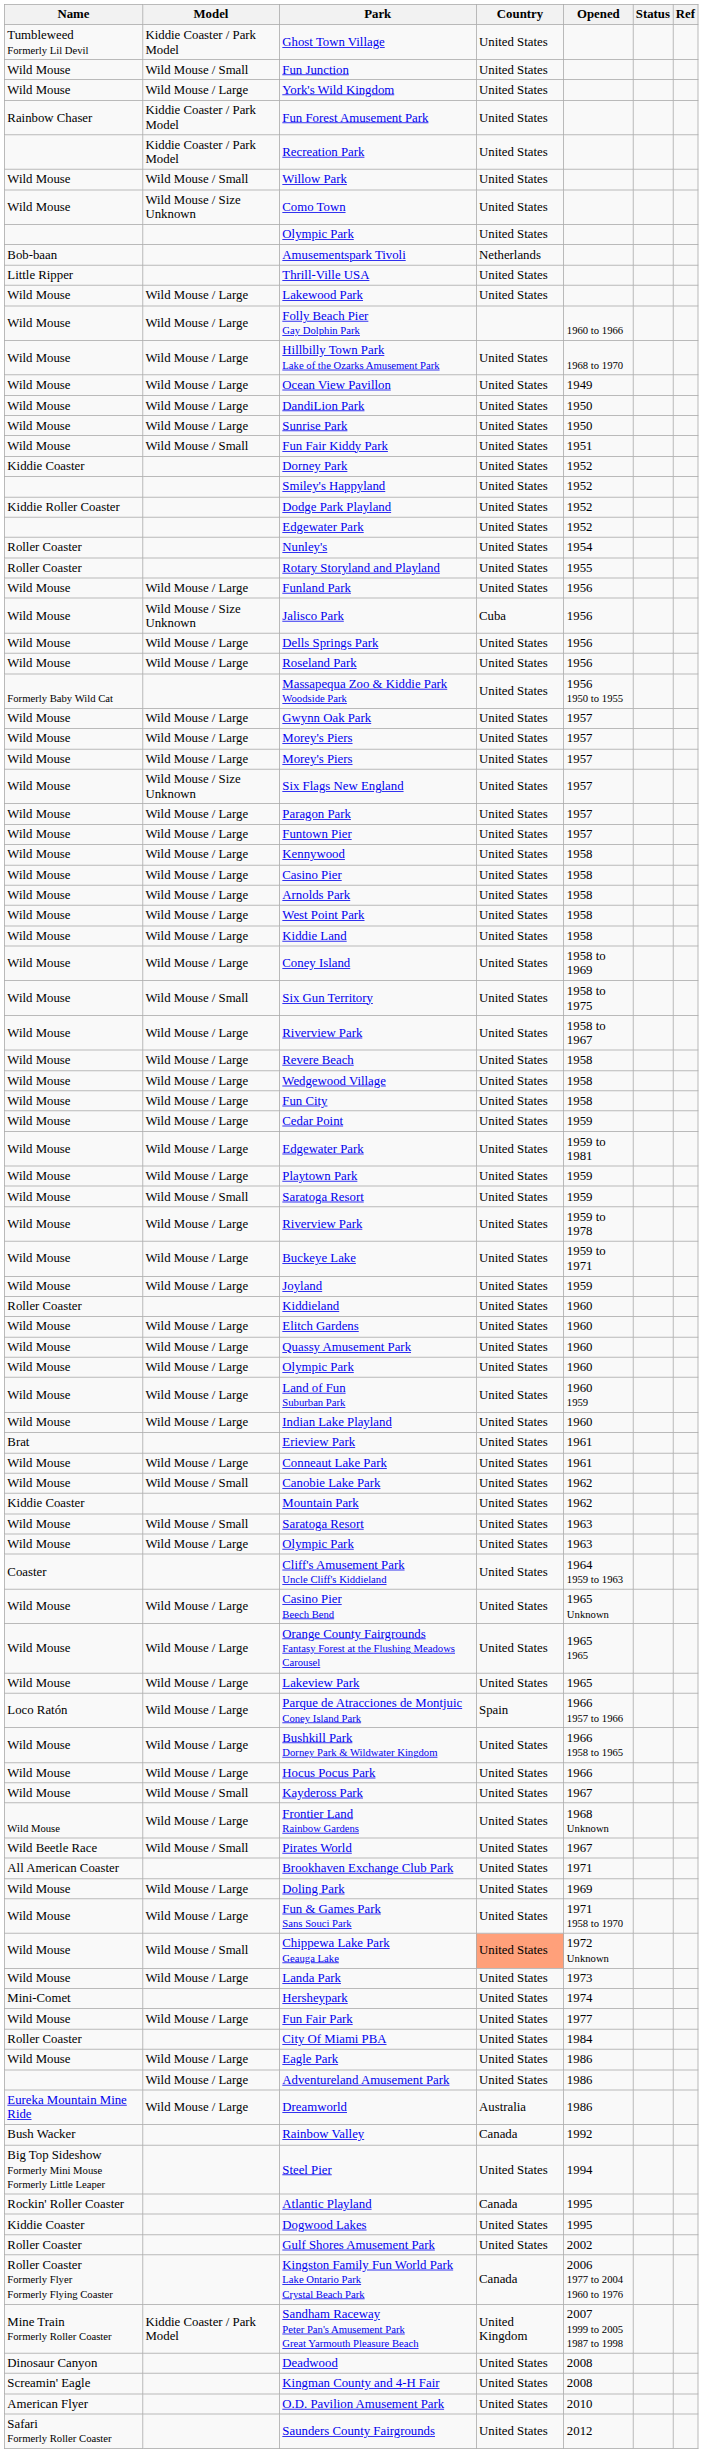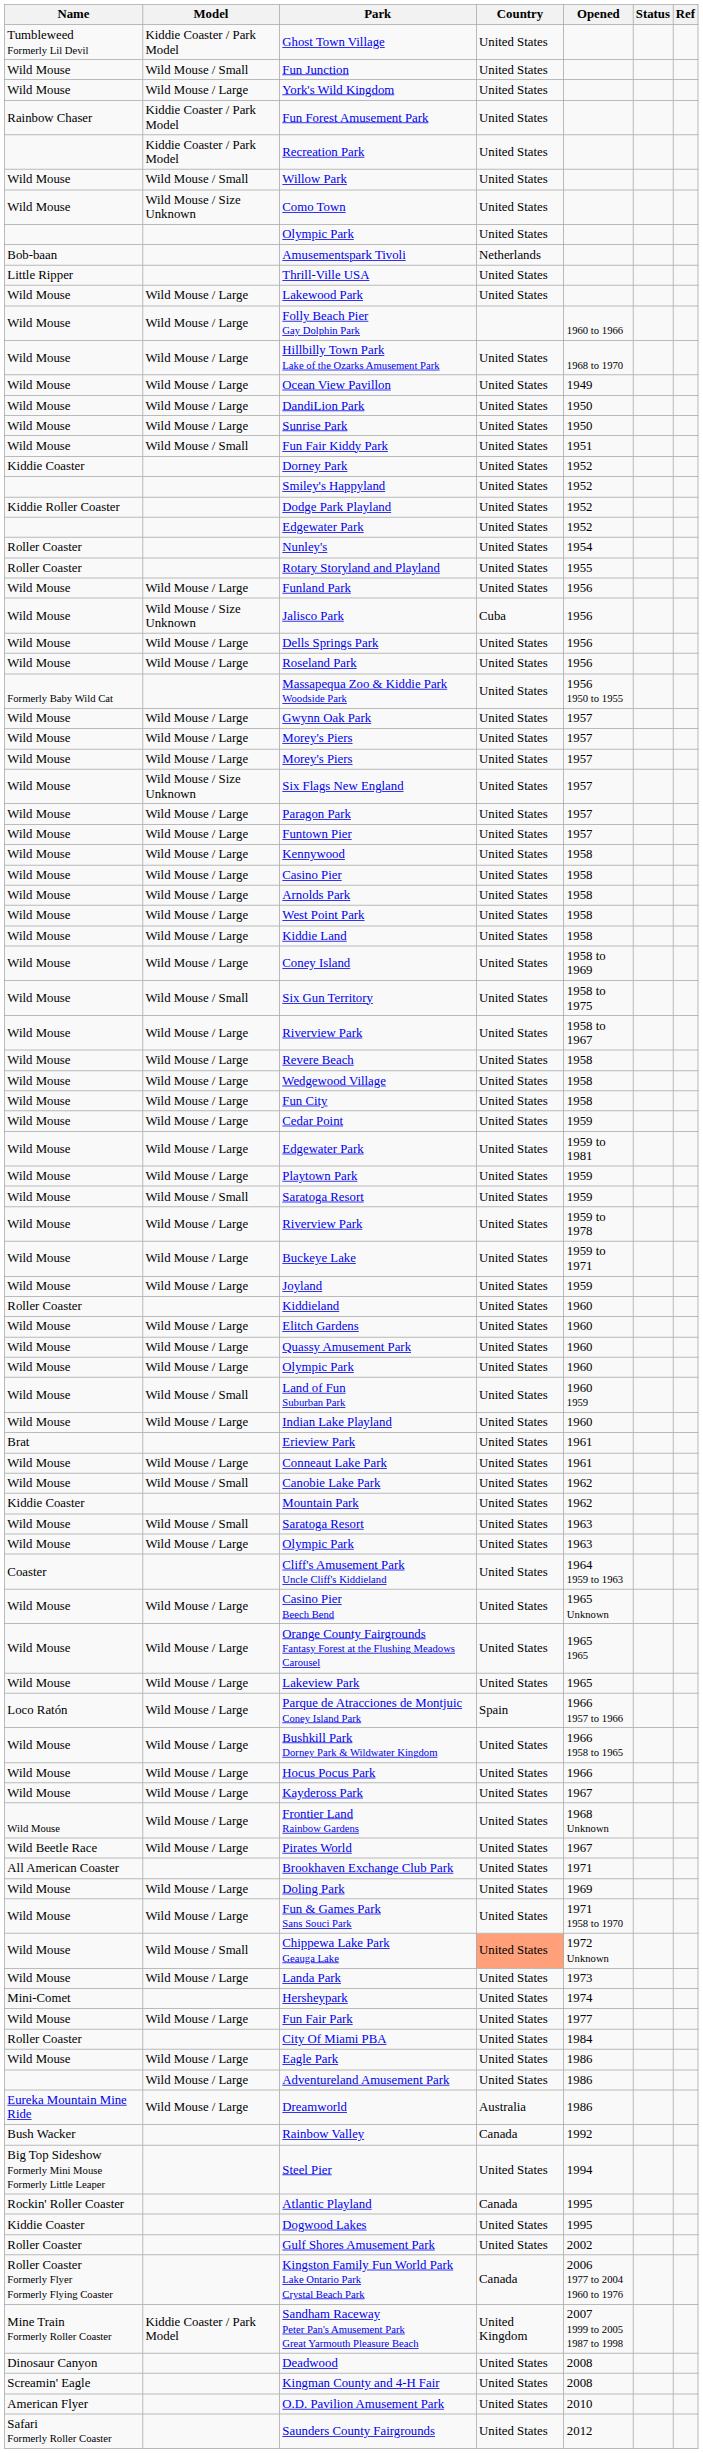Land of Fun Suburban Park | Model: Wild Mouse / Large -> Wild Mouse / Small
Kaydeross Park | Model: Wild Mouse / Small -> Wild Mouse / Large
Pirates World | Model: Wild Mouse / Small -> Wild Mouse / Large
